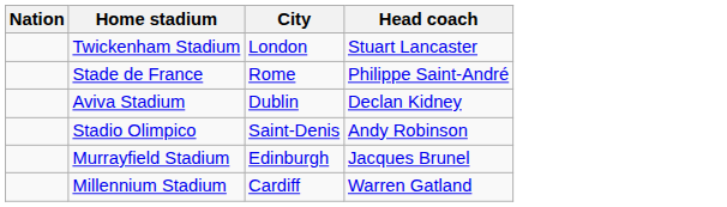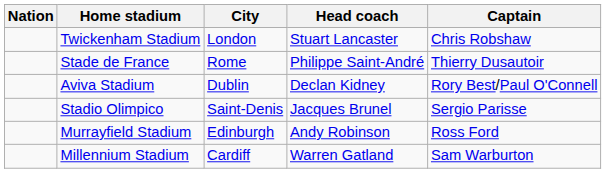+ column: Captain | Chris Robshaw | Thierry Dusautoir | Rory Best/Paul O'Connell | Sergio Parisse | Ross Ford | Sam Warburton
Stadio Olimpico | Head coach: Andy Robinson -> Jacques Brunel
Murrayfield Stadium | Head coach: Jacques Brunel -> Andy Robinson
